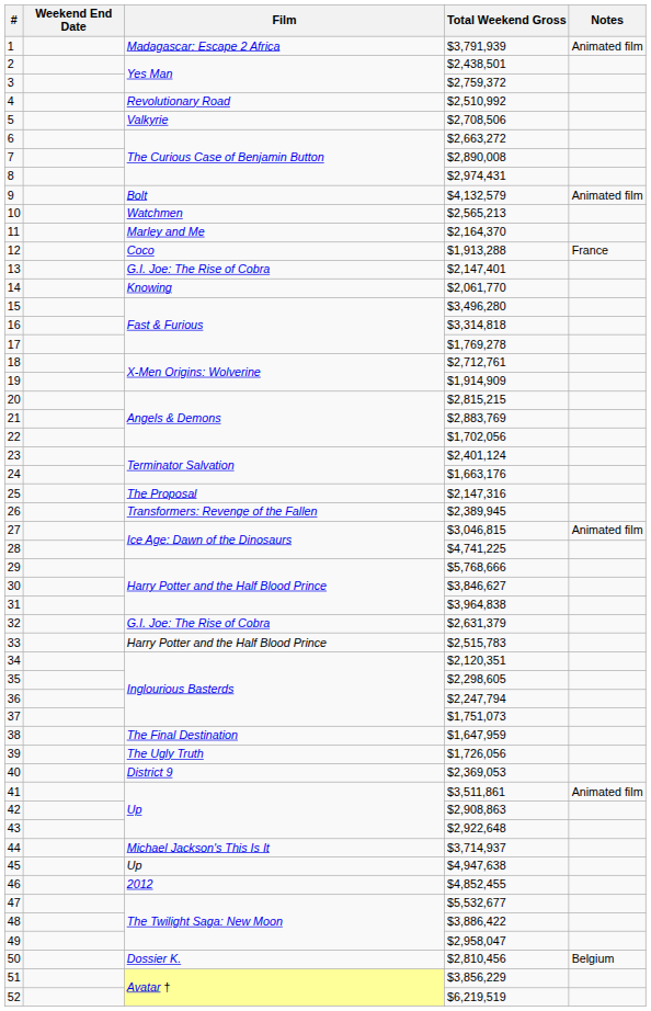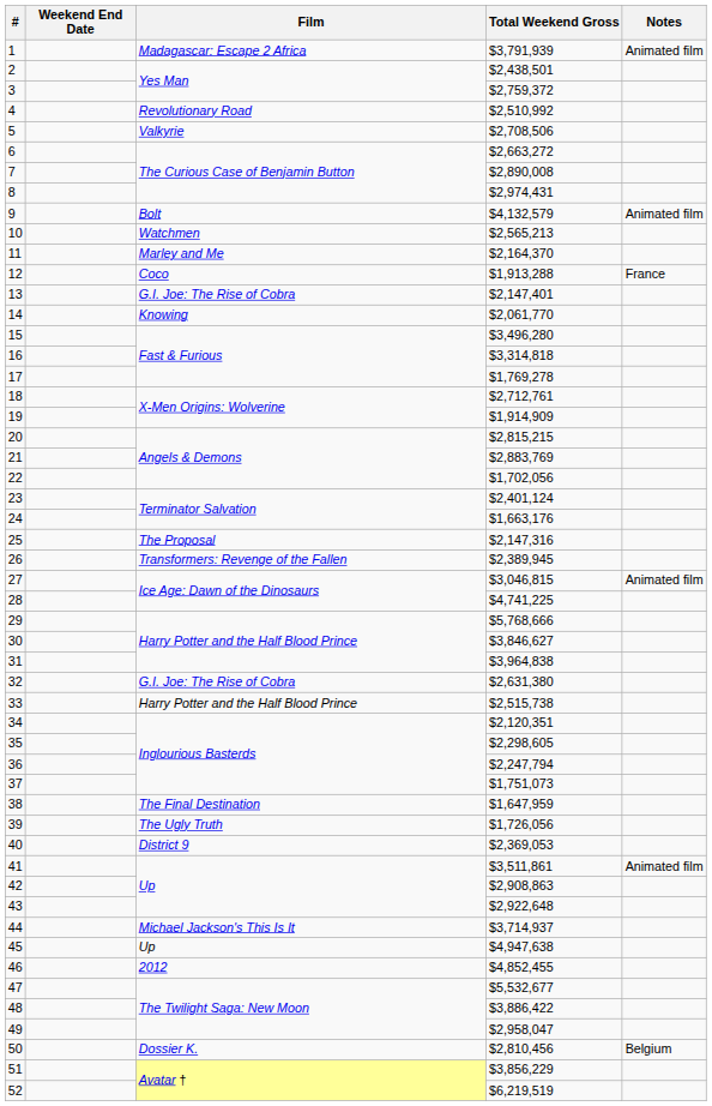32 | Total Weekend Gross: $2,631,379 -> $2,631,380
33 | Total Weekend Gross: $2,515,783 -> $2,515,738
